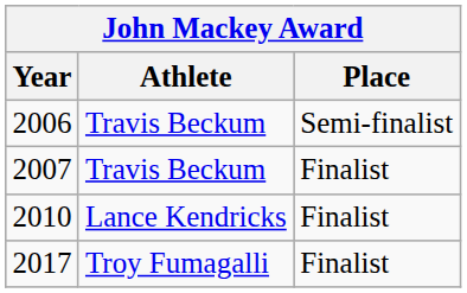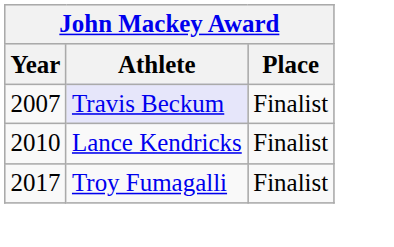- row: 2006 | Travis Beckum | Semi-finalist
2007 | Athlete: no background -> lavender background
